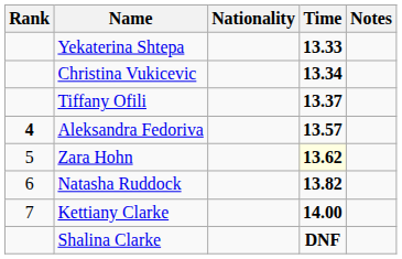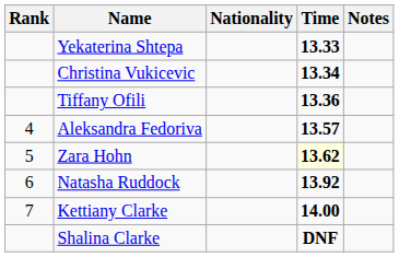Tiffany Ofili | Time: 13.37 -> 13.36
Aleksandra Fedoriva | Rank: bold -> normal
Natasha Ruddock | Time: 13.82 -> 13.92
